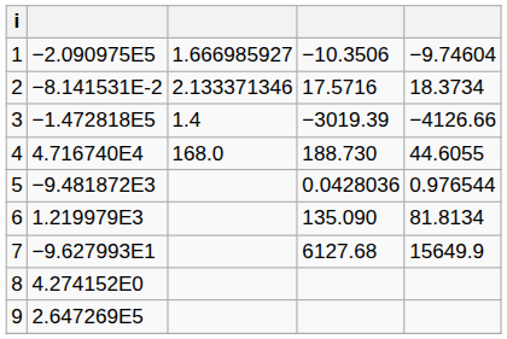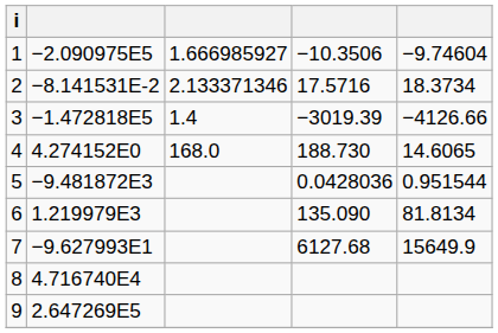4 | column 2: 4.716740E4 -> 4.274152E0
4 | column 5: 44.6055 -> 14.6065
5 | column 5: 0.976544 -> 0.951544
8 | column 2: 4.274152E0 -> 4.716740E4
